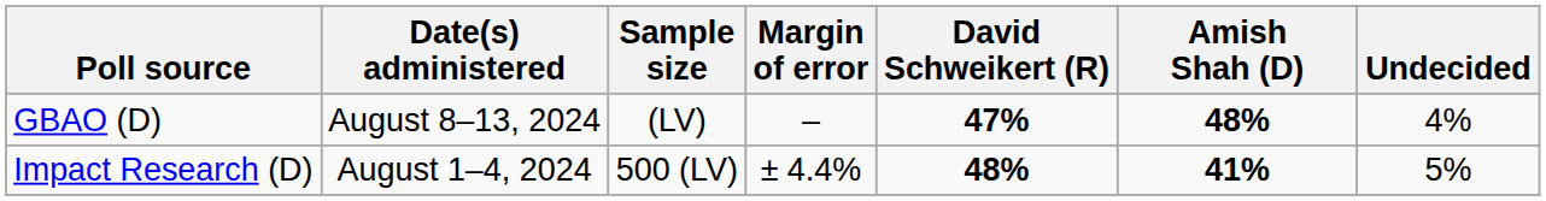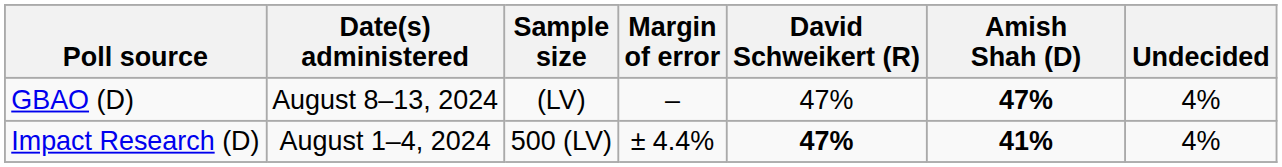GBAO (D) | David Schweikert (R): bold -> normal
GBAO (D) | Amish Shah (D): 48% -> 47%
Impact Research (D) | David Schweikert (R): 48% -> 47%
Impact Research (D) | Undecided: 5% -> 4%
